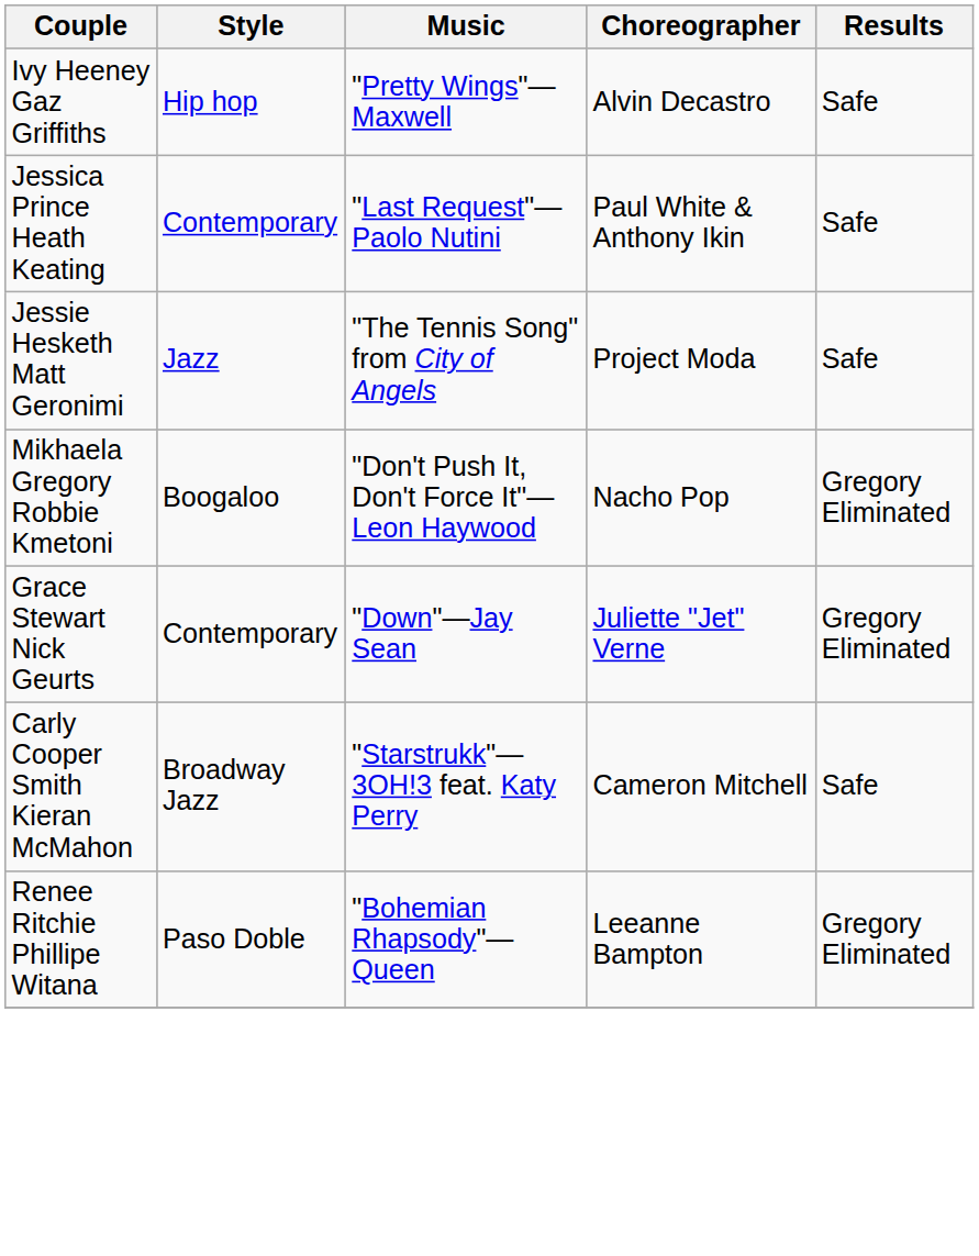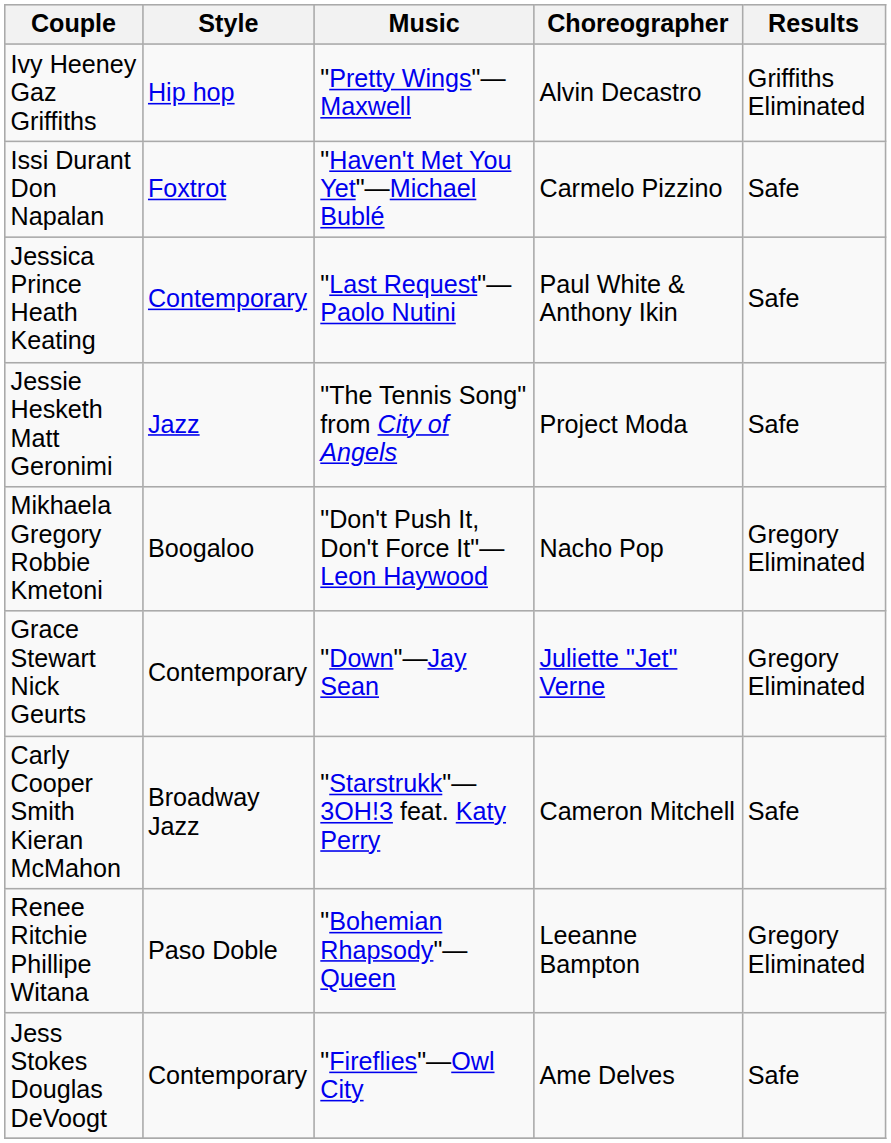Ivy Heeney Gaz Griffiths | Results: Safe -> Griffiths Eliminated
+ row: Issi Durant Don Napalan | Foxtrot | "Haven't Met You Yet"—Michael Bublé | Carmelo Pizzino | Safe
+ row: Jess Stokes Douglas DeVoogt | Contemporary | "Fireflies"—Owl City | Ame Delves | Safe
